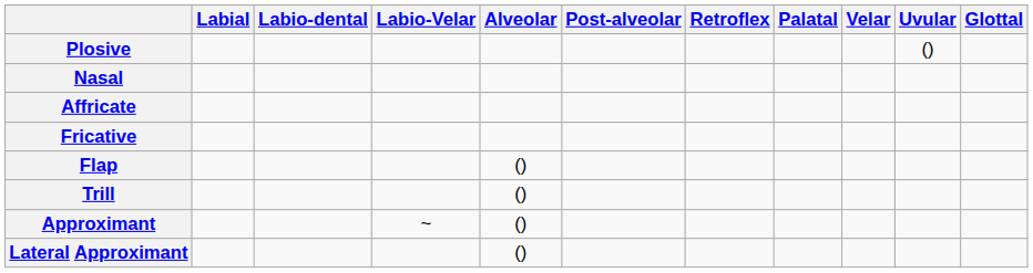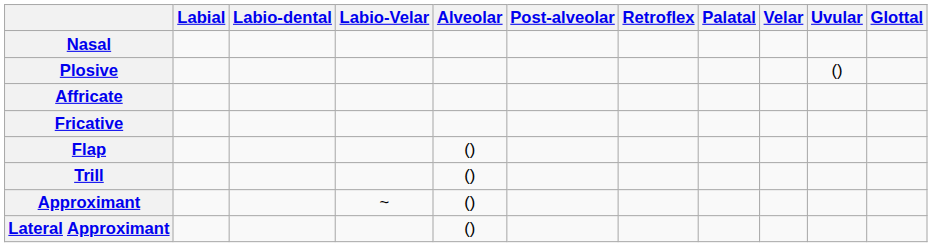rows swapped: Nasal <-> Plosive
